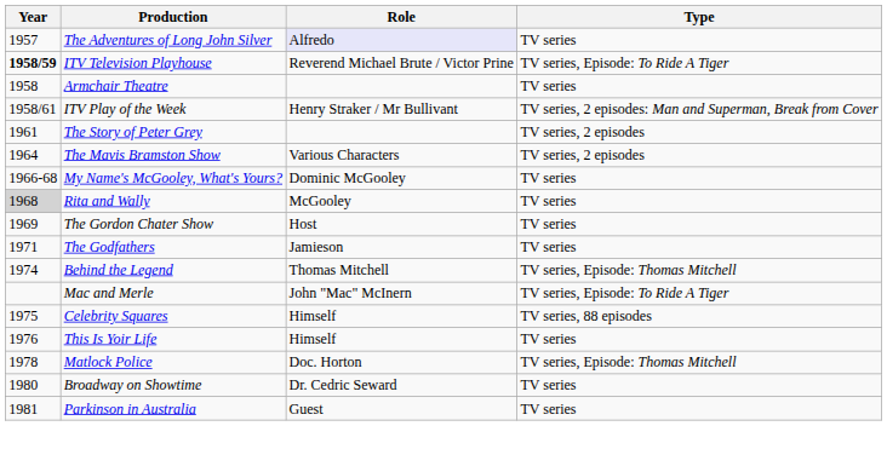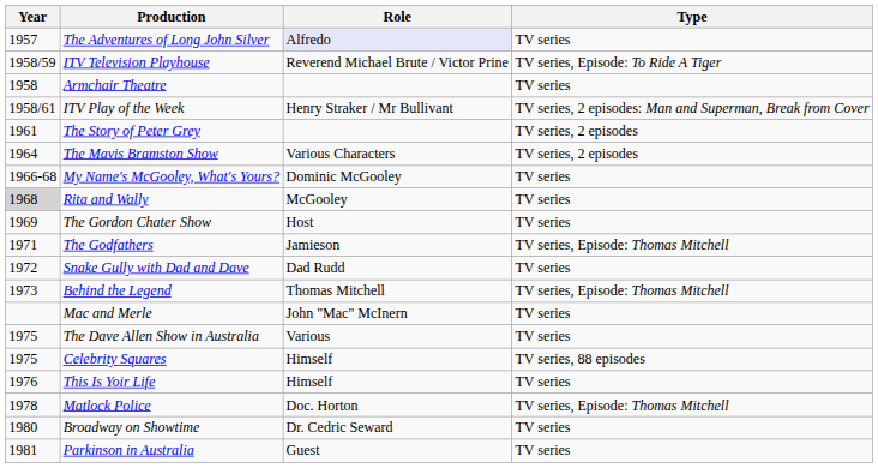ITV Television Playhouse | Year: bold -> normal
The Godfathers | Type: TV series -> TV series, Episode: Thomas Mitchell
+ row: 1972 | Snake Gully with Dad and Dave | Dad Rudd | TV series
Behind the Legend | Year: 1974 -> 1973
Mac and Merle | Type: TV series, Episode: To Ride A Tiger -> TV series
+ row: 1975 | The Dave Allen Show in Australia | Various | TV series
